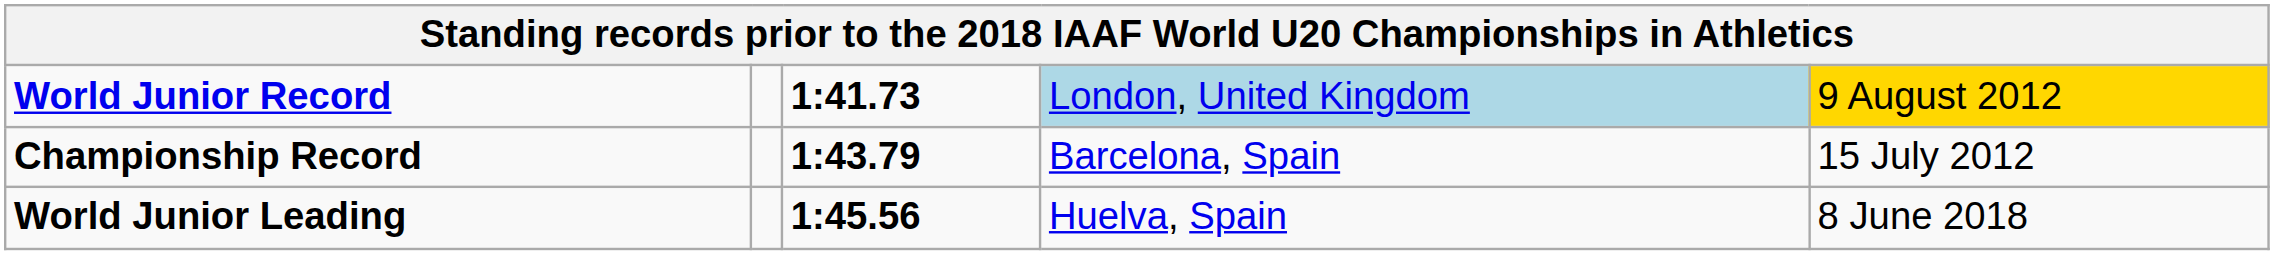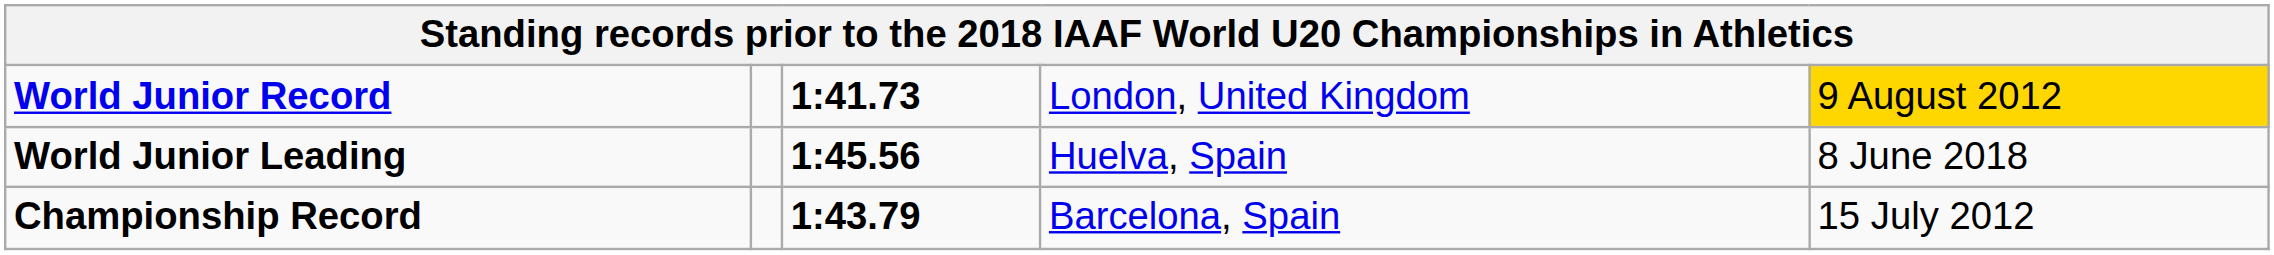World Junior Record | column 4: lightblue background -> no background
rows swapped: Championship Record <-> World Junior Leading
